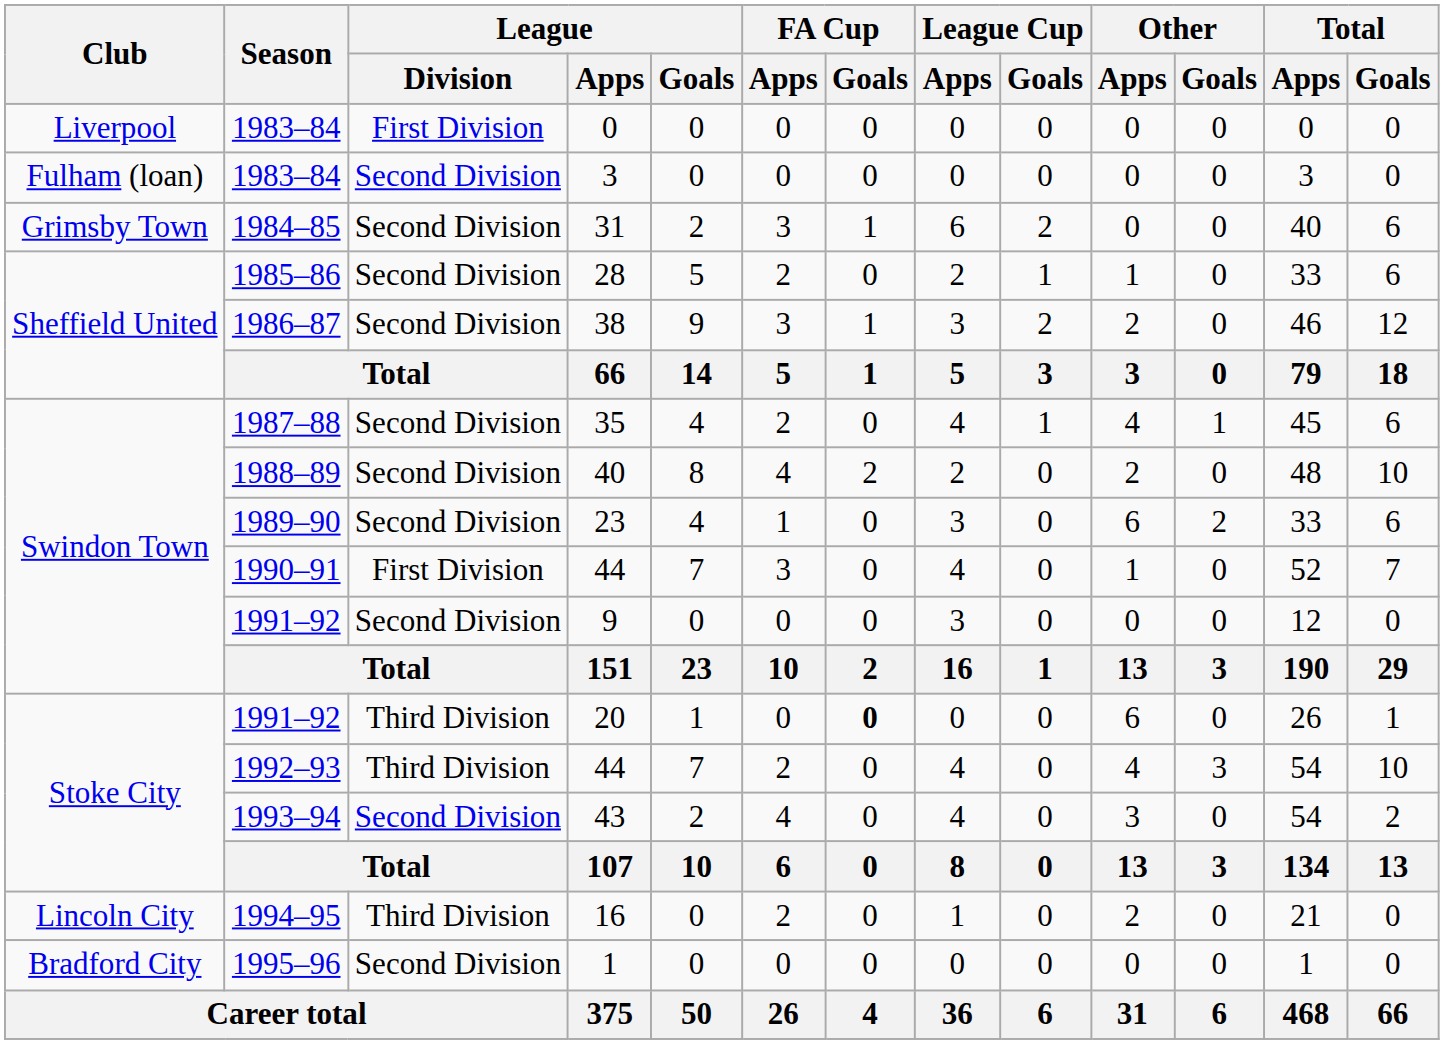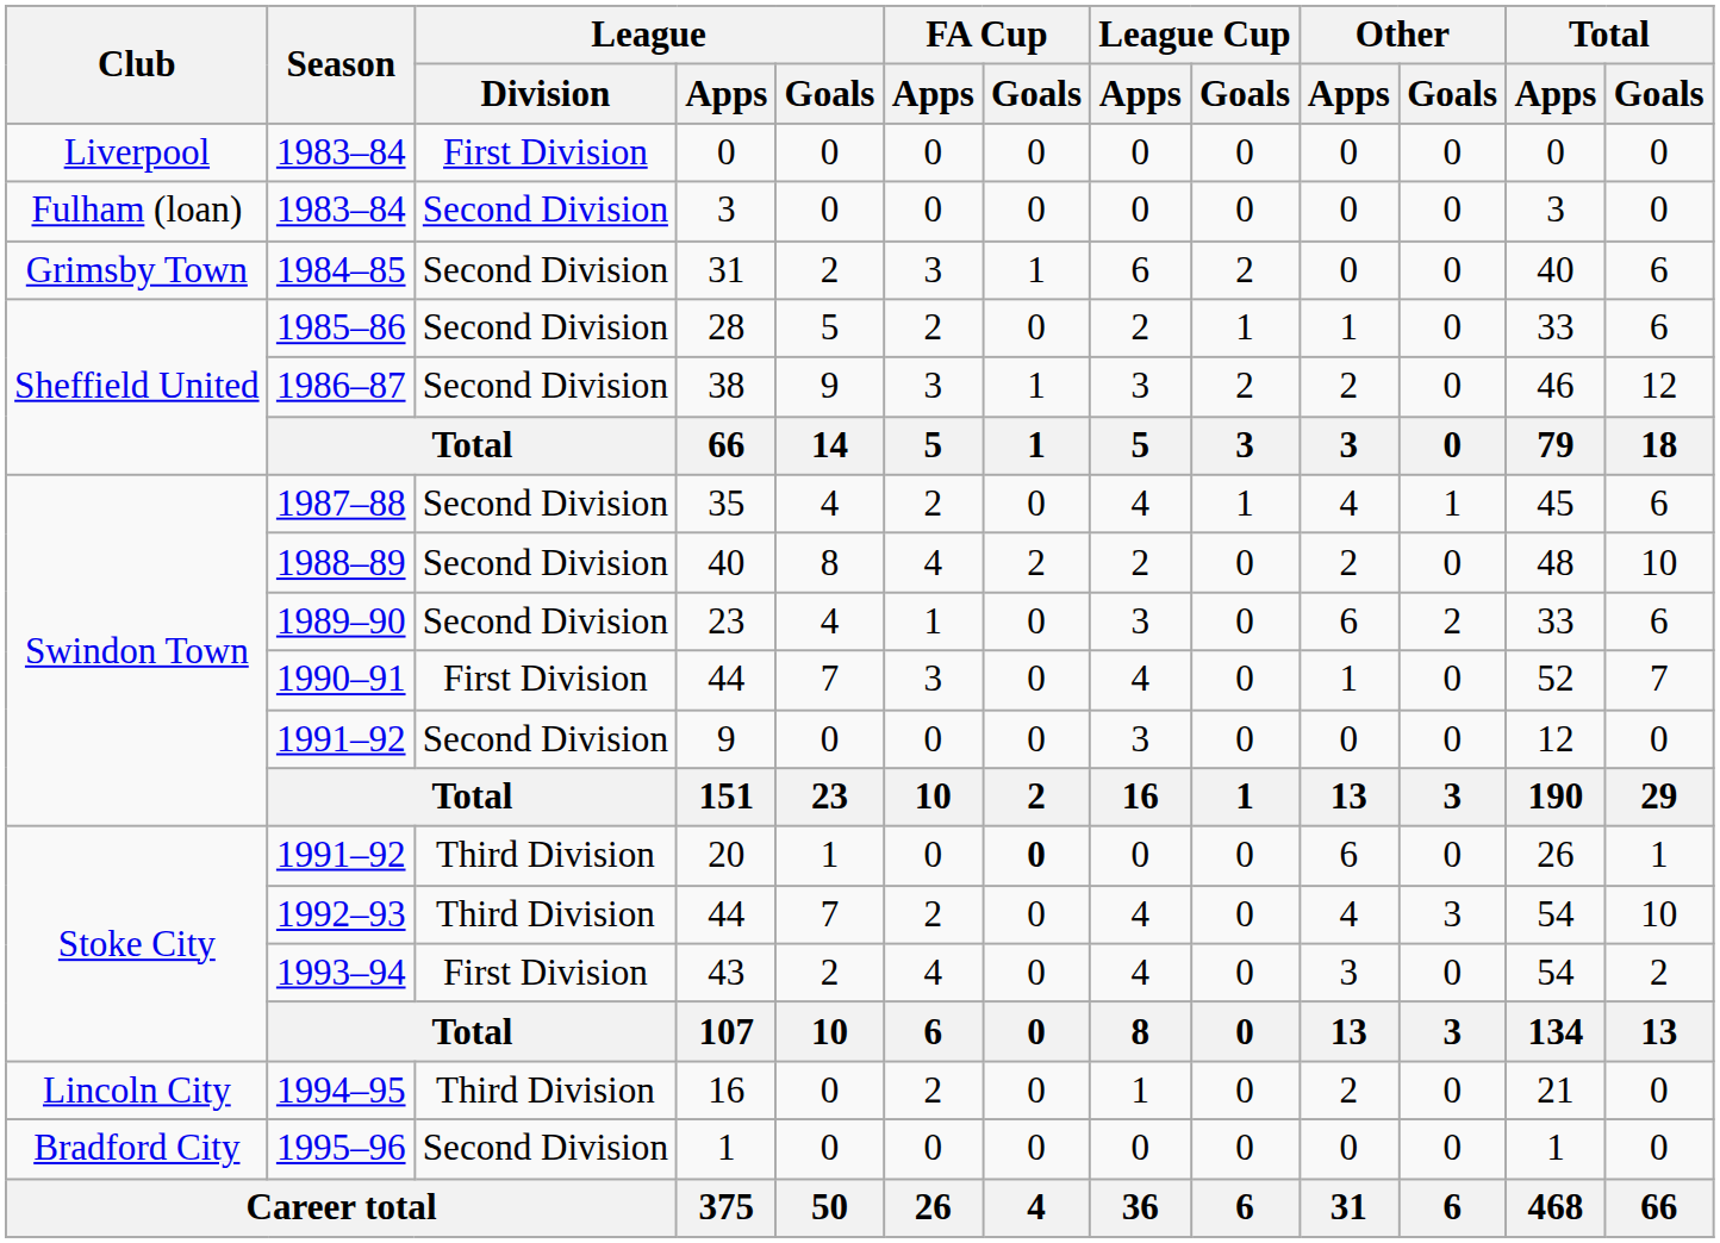43 | League / Division: Second Division -> First Division
